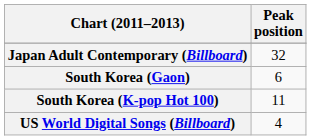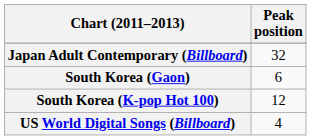South Korea (K-pop Hot 100) | Peak position: 11 -> 12
